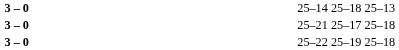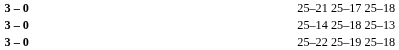rows swapped: 25–14 25–18 25–13 <-> 25–21 25–17 25–18
